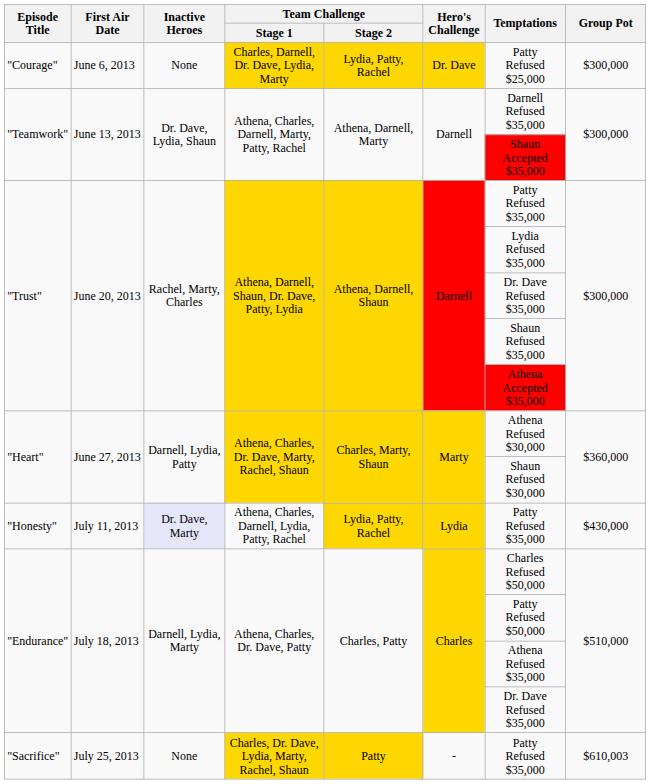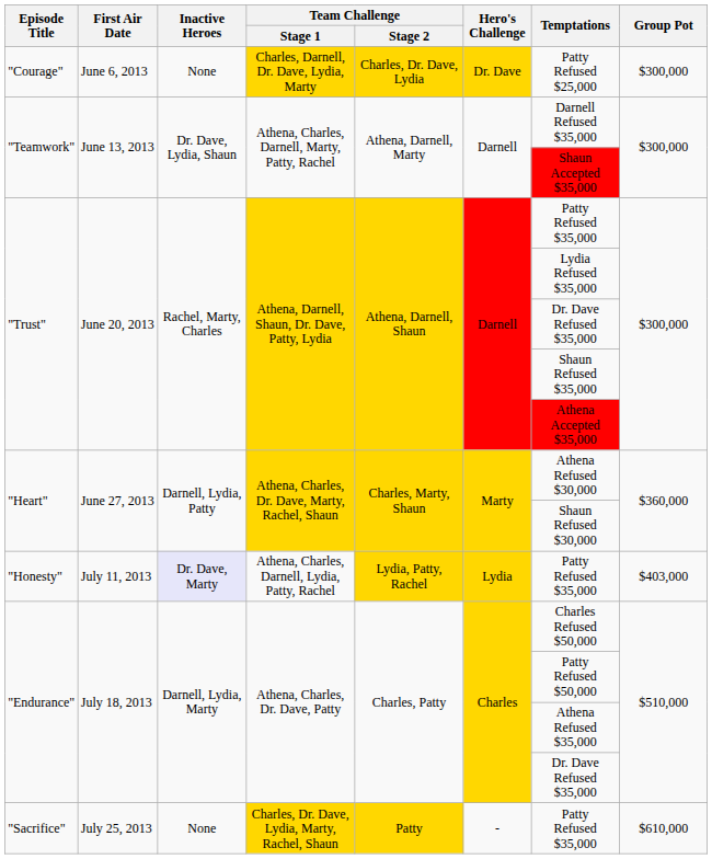"Courage" | Team Challenge / Stage 2: Lydia, Patty, Rachel -> Charles, Dr. Dave, Lydia
"Honesty" | Group Pot: $430,000 -> $403,000
"Sacrifice" | Group Pot: $610,003 -> $610,000
